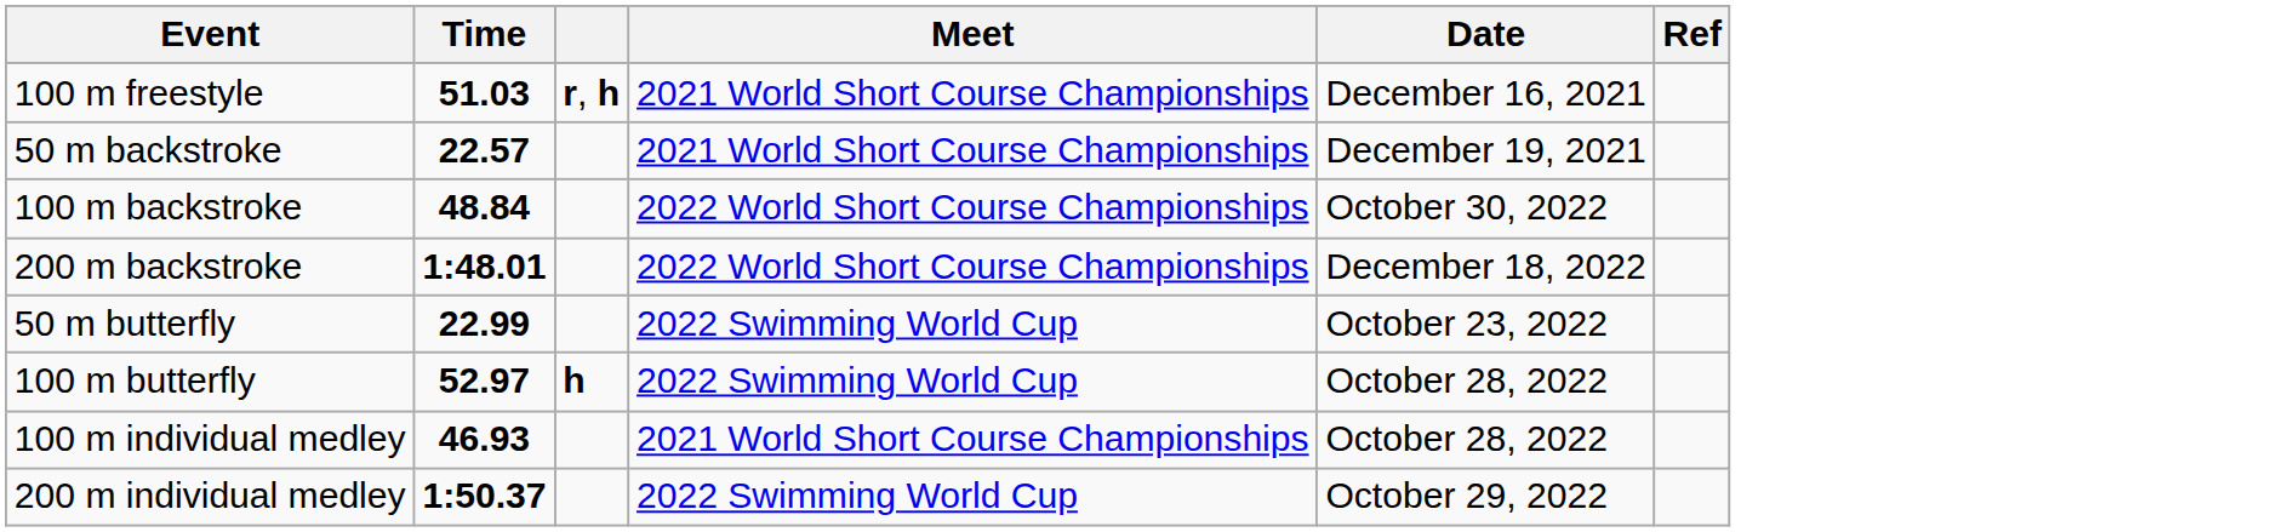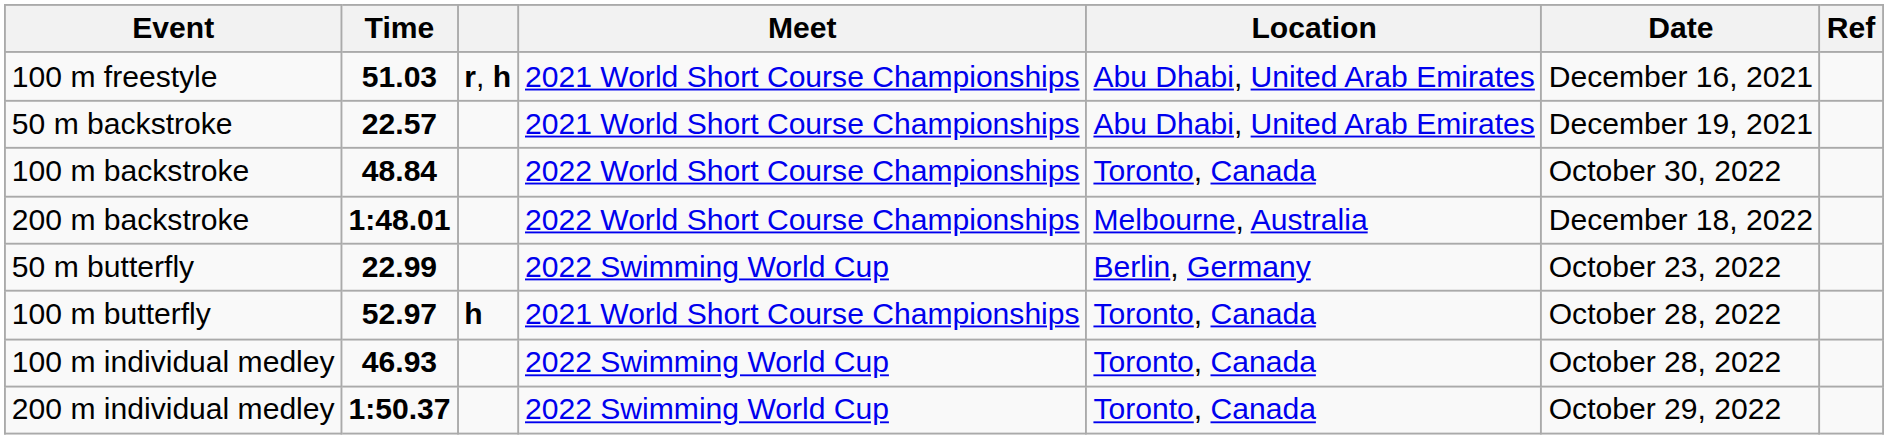+ column: Location | Abu Dhabi, United Arab Emirates | Abu Dhabi, United Arab Emirates | Toronto, Canada | Melbourne, Australia | Berlin, Germany | Toronto, Canada | Toronto, Canada | Toronto, Canada
100 m butterfly | Meet: 2022 Swimming World Cup -> 2021 World Short Course Championships
100 m individual medley | Meet: 2021 World Short Course Championships -> 2022 Swimming World Cup
